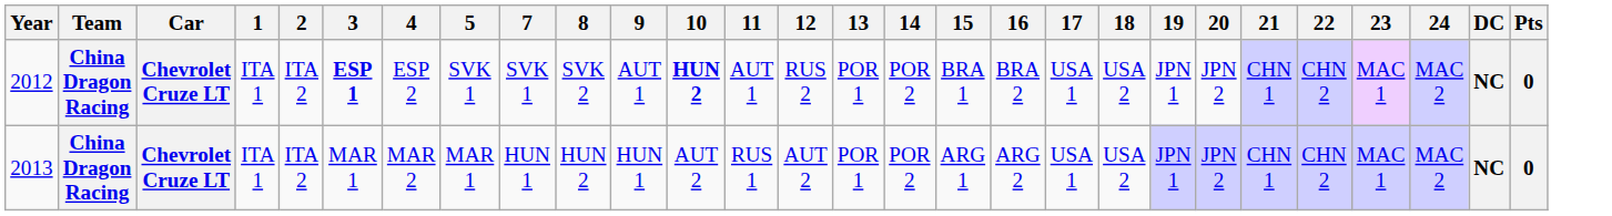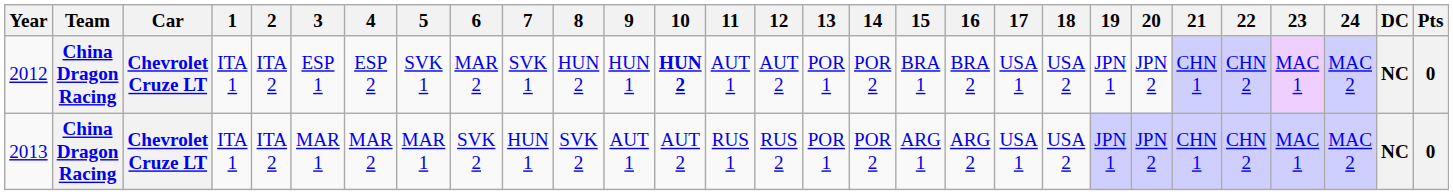+ column: 6 | MAR 2 | SVK 2
2012 | 3: bold -> normal
2012 | 8: SVK 2 -> HUN 2
2012 | 9: AUT 1 -> HUN 1
2012 | 12: RUS 2 -> AUT 2
2013 | 8: HUN 2 -> SVK 2
2013 | 9: HUN 1 -> AUT 1
2013 | 12: AUT 2 -> RUS 2
